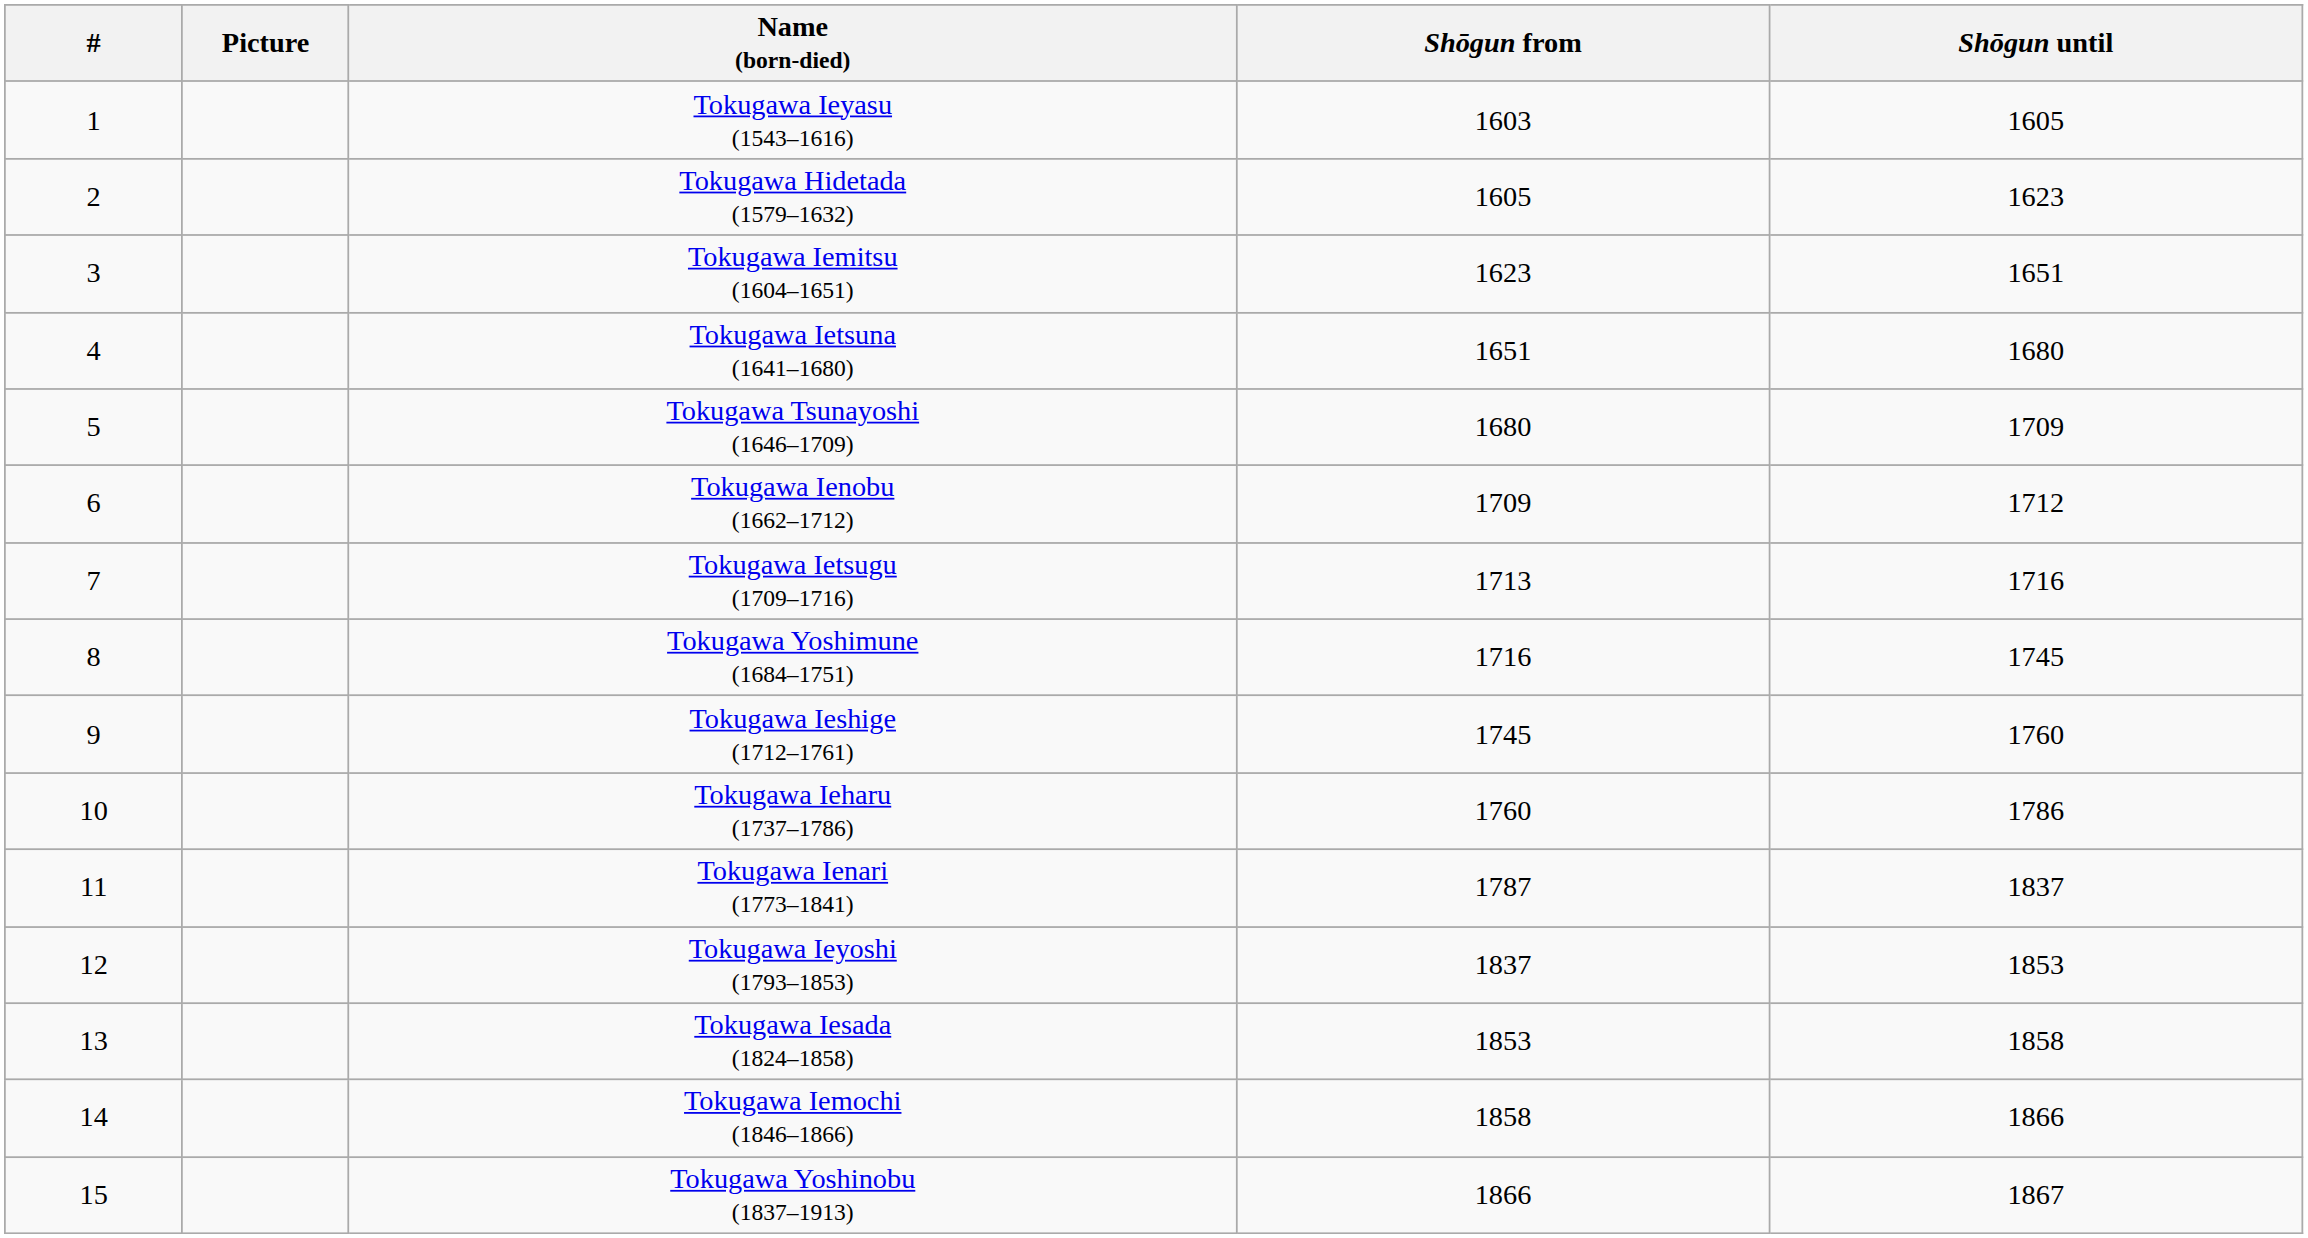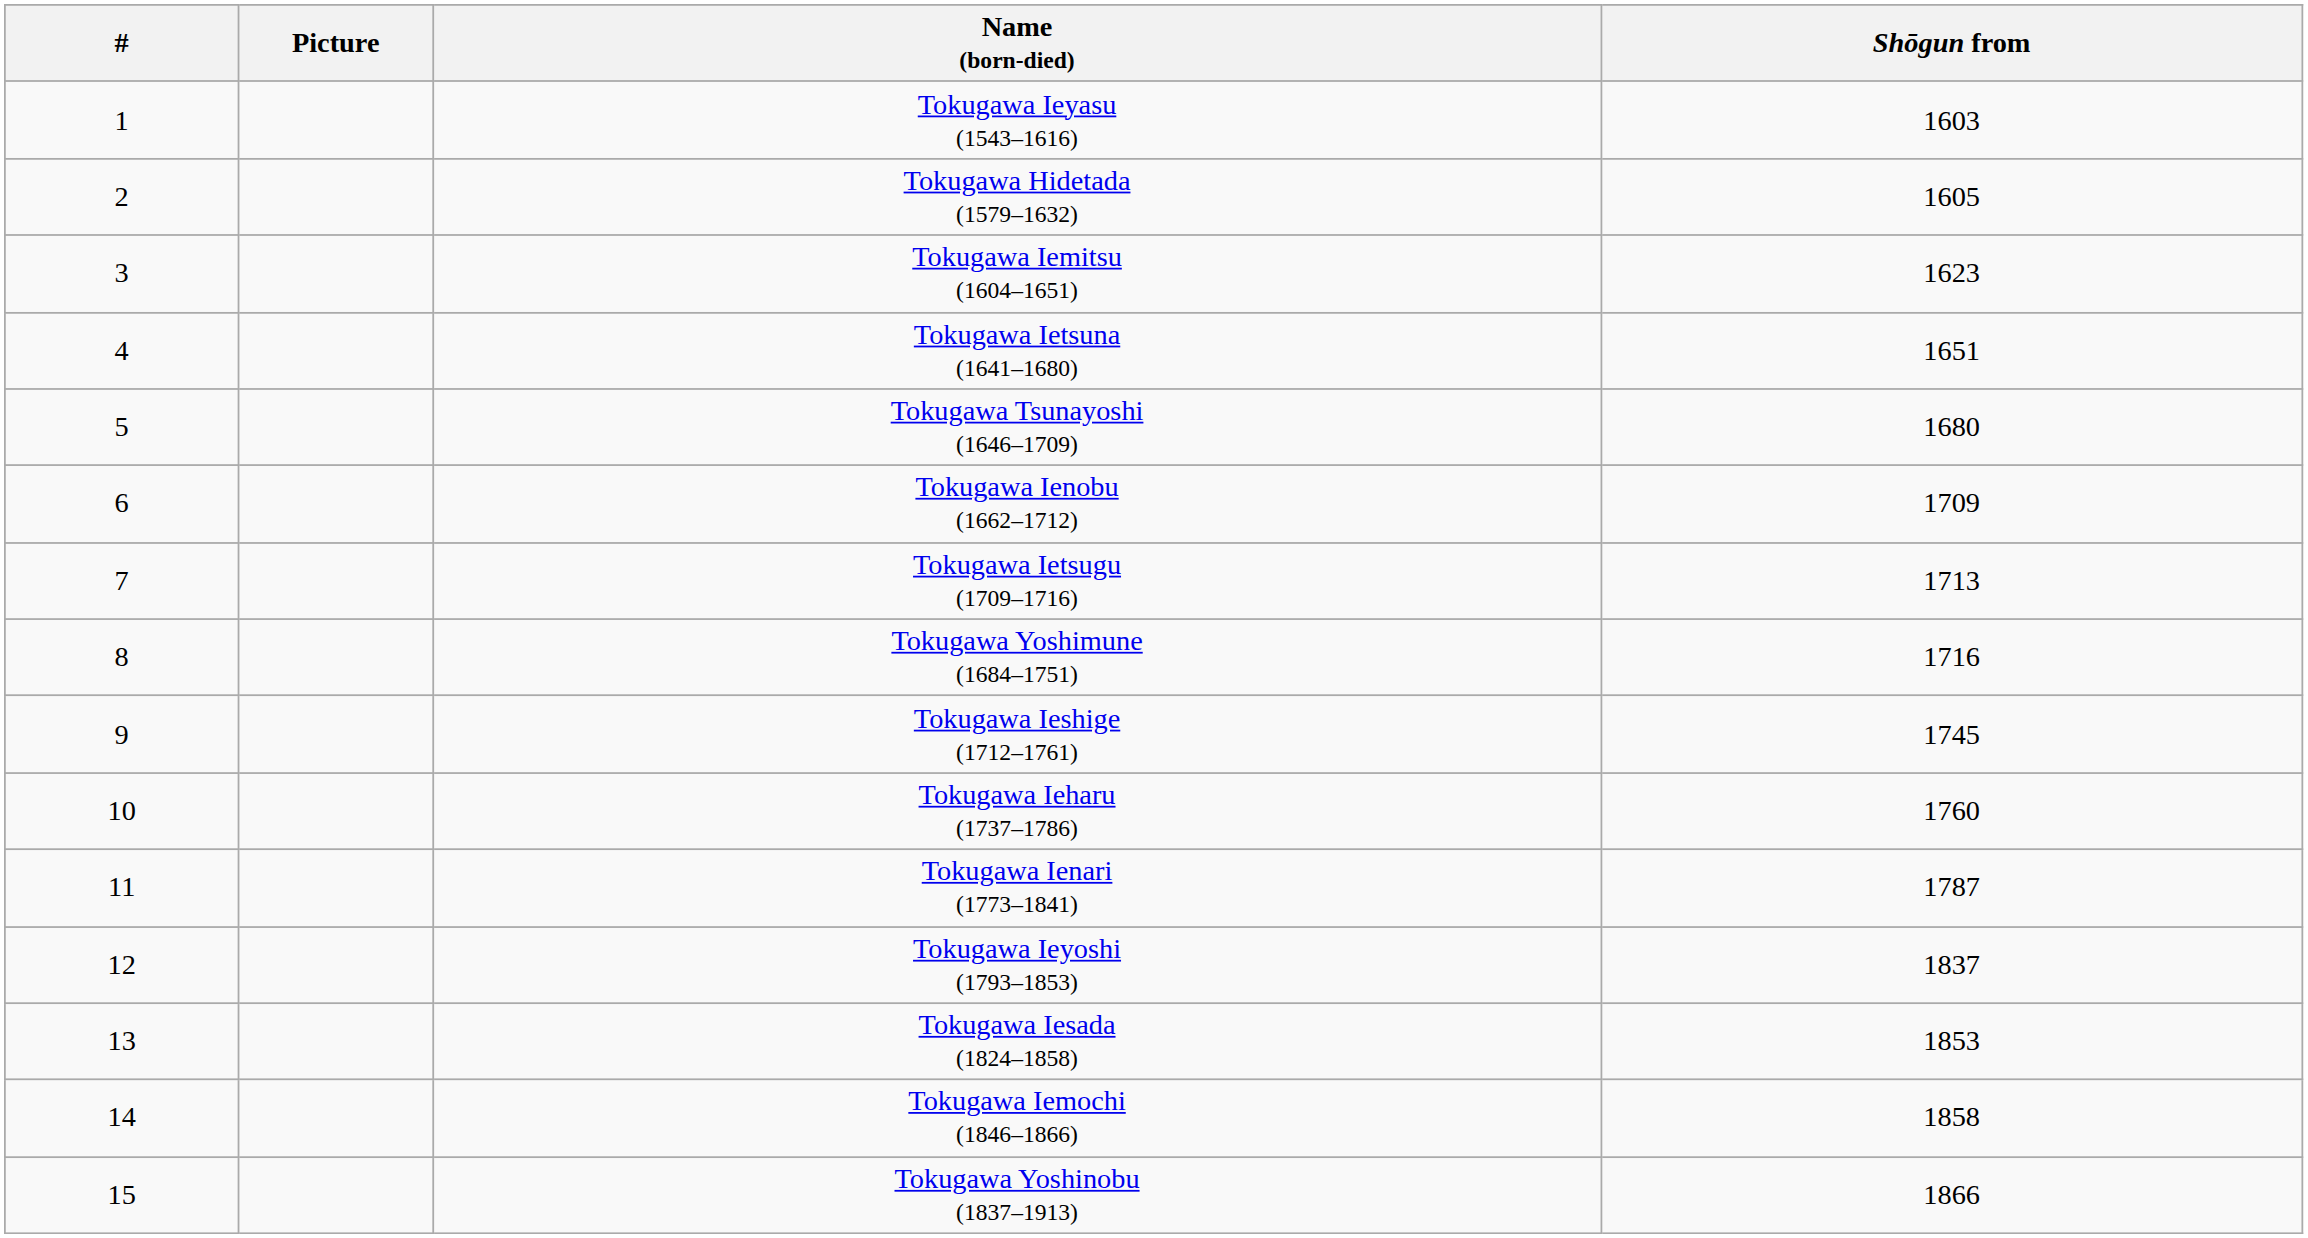- column: Shōgun until | 1605 | 1623 | 1651 | 1680 | 1709 | 1712 | 1716 | 1745 | 1760 | 1786 | 1837 | 1853 | 1858 | 1866 | 1867
